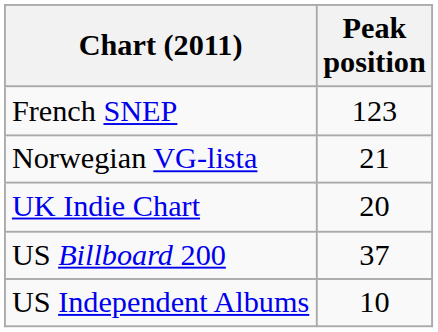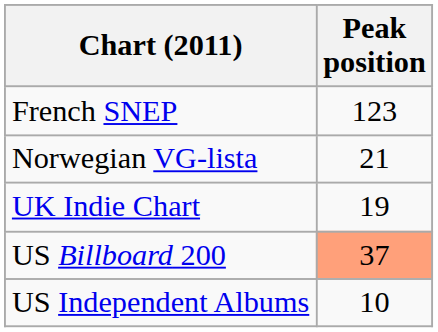UK Indie Chart | Peak position: 20 -> 19
US Billboard 200 | Peak position: no background -> lightsalmon background
